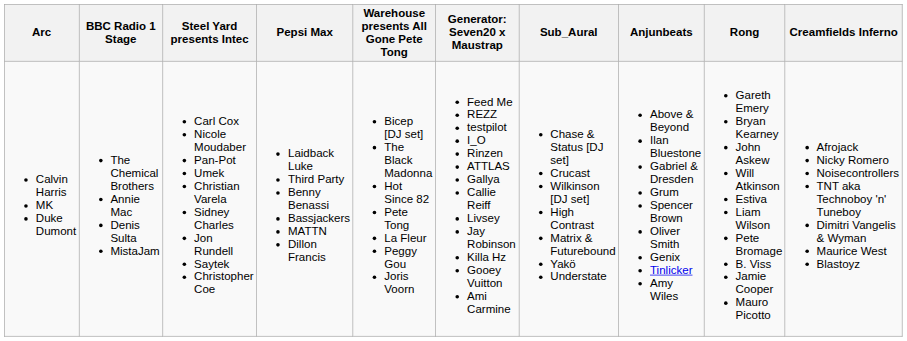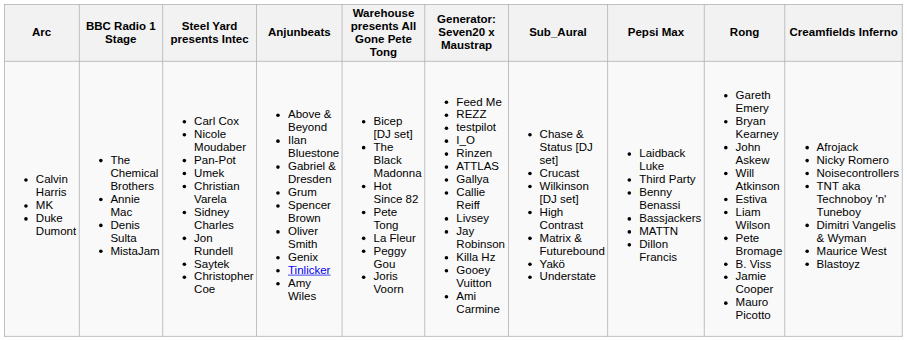columns swapped: Anjunbeats <-> Pepsi Max
